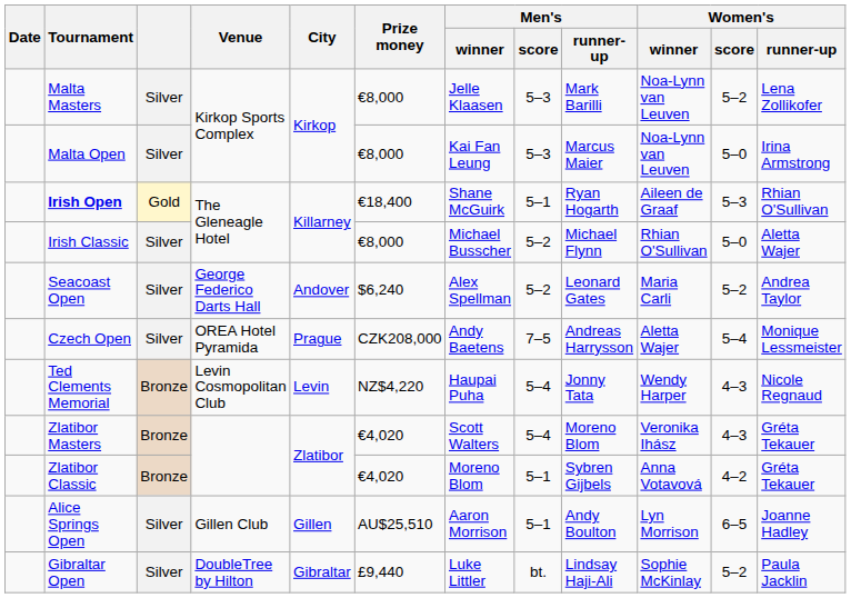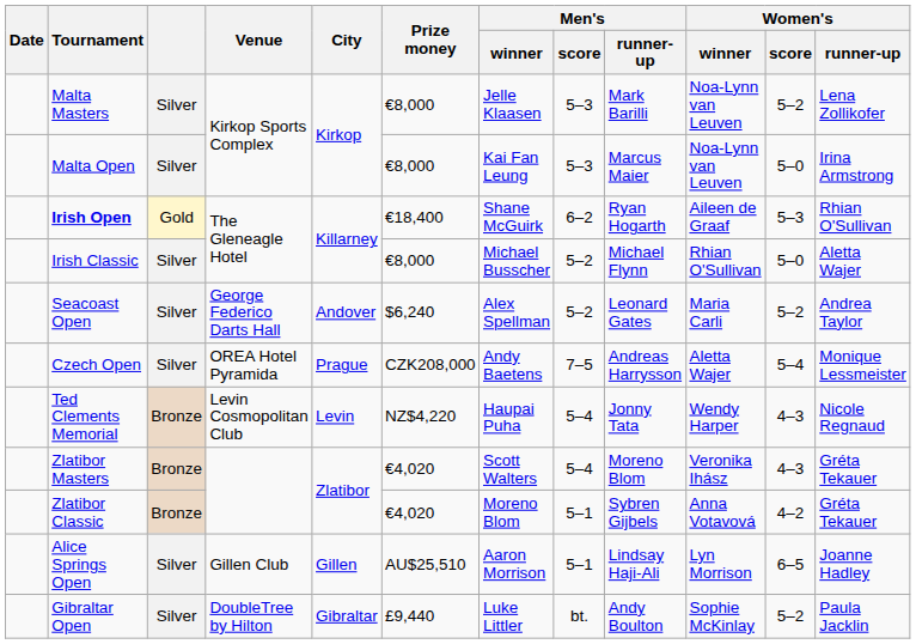Irish Open | Men's / score: 5–1 -> 6–2
Alice Springs Open | Men's / runner-up: Andy Boulton -> Lindsay Haji-Ali
Gibraltar Open | Men's / runner-up: Lindsay Haji-Ali -> Andy Boulton
